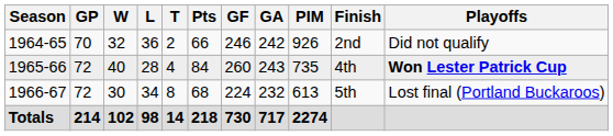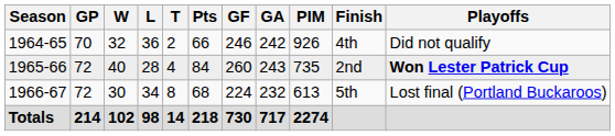1964-65 | Finish: 2nd -> 4th
1965-66 | Finish: 4th -> 2nd
